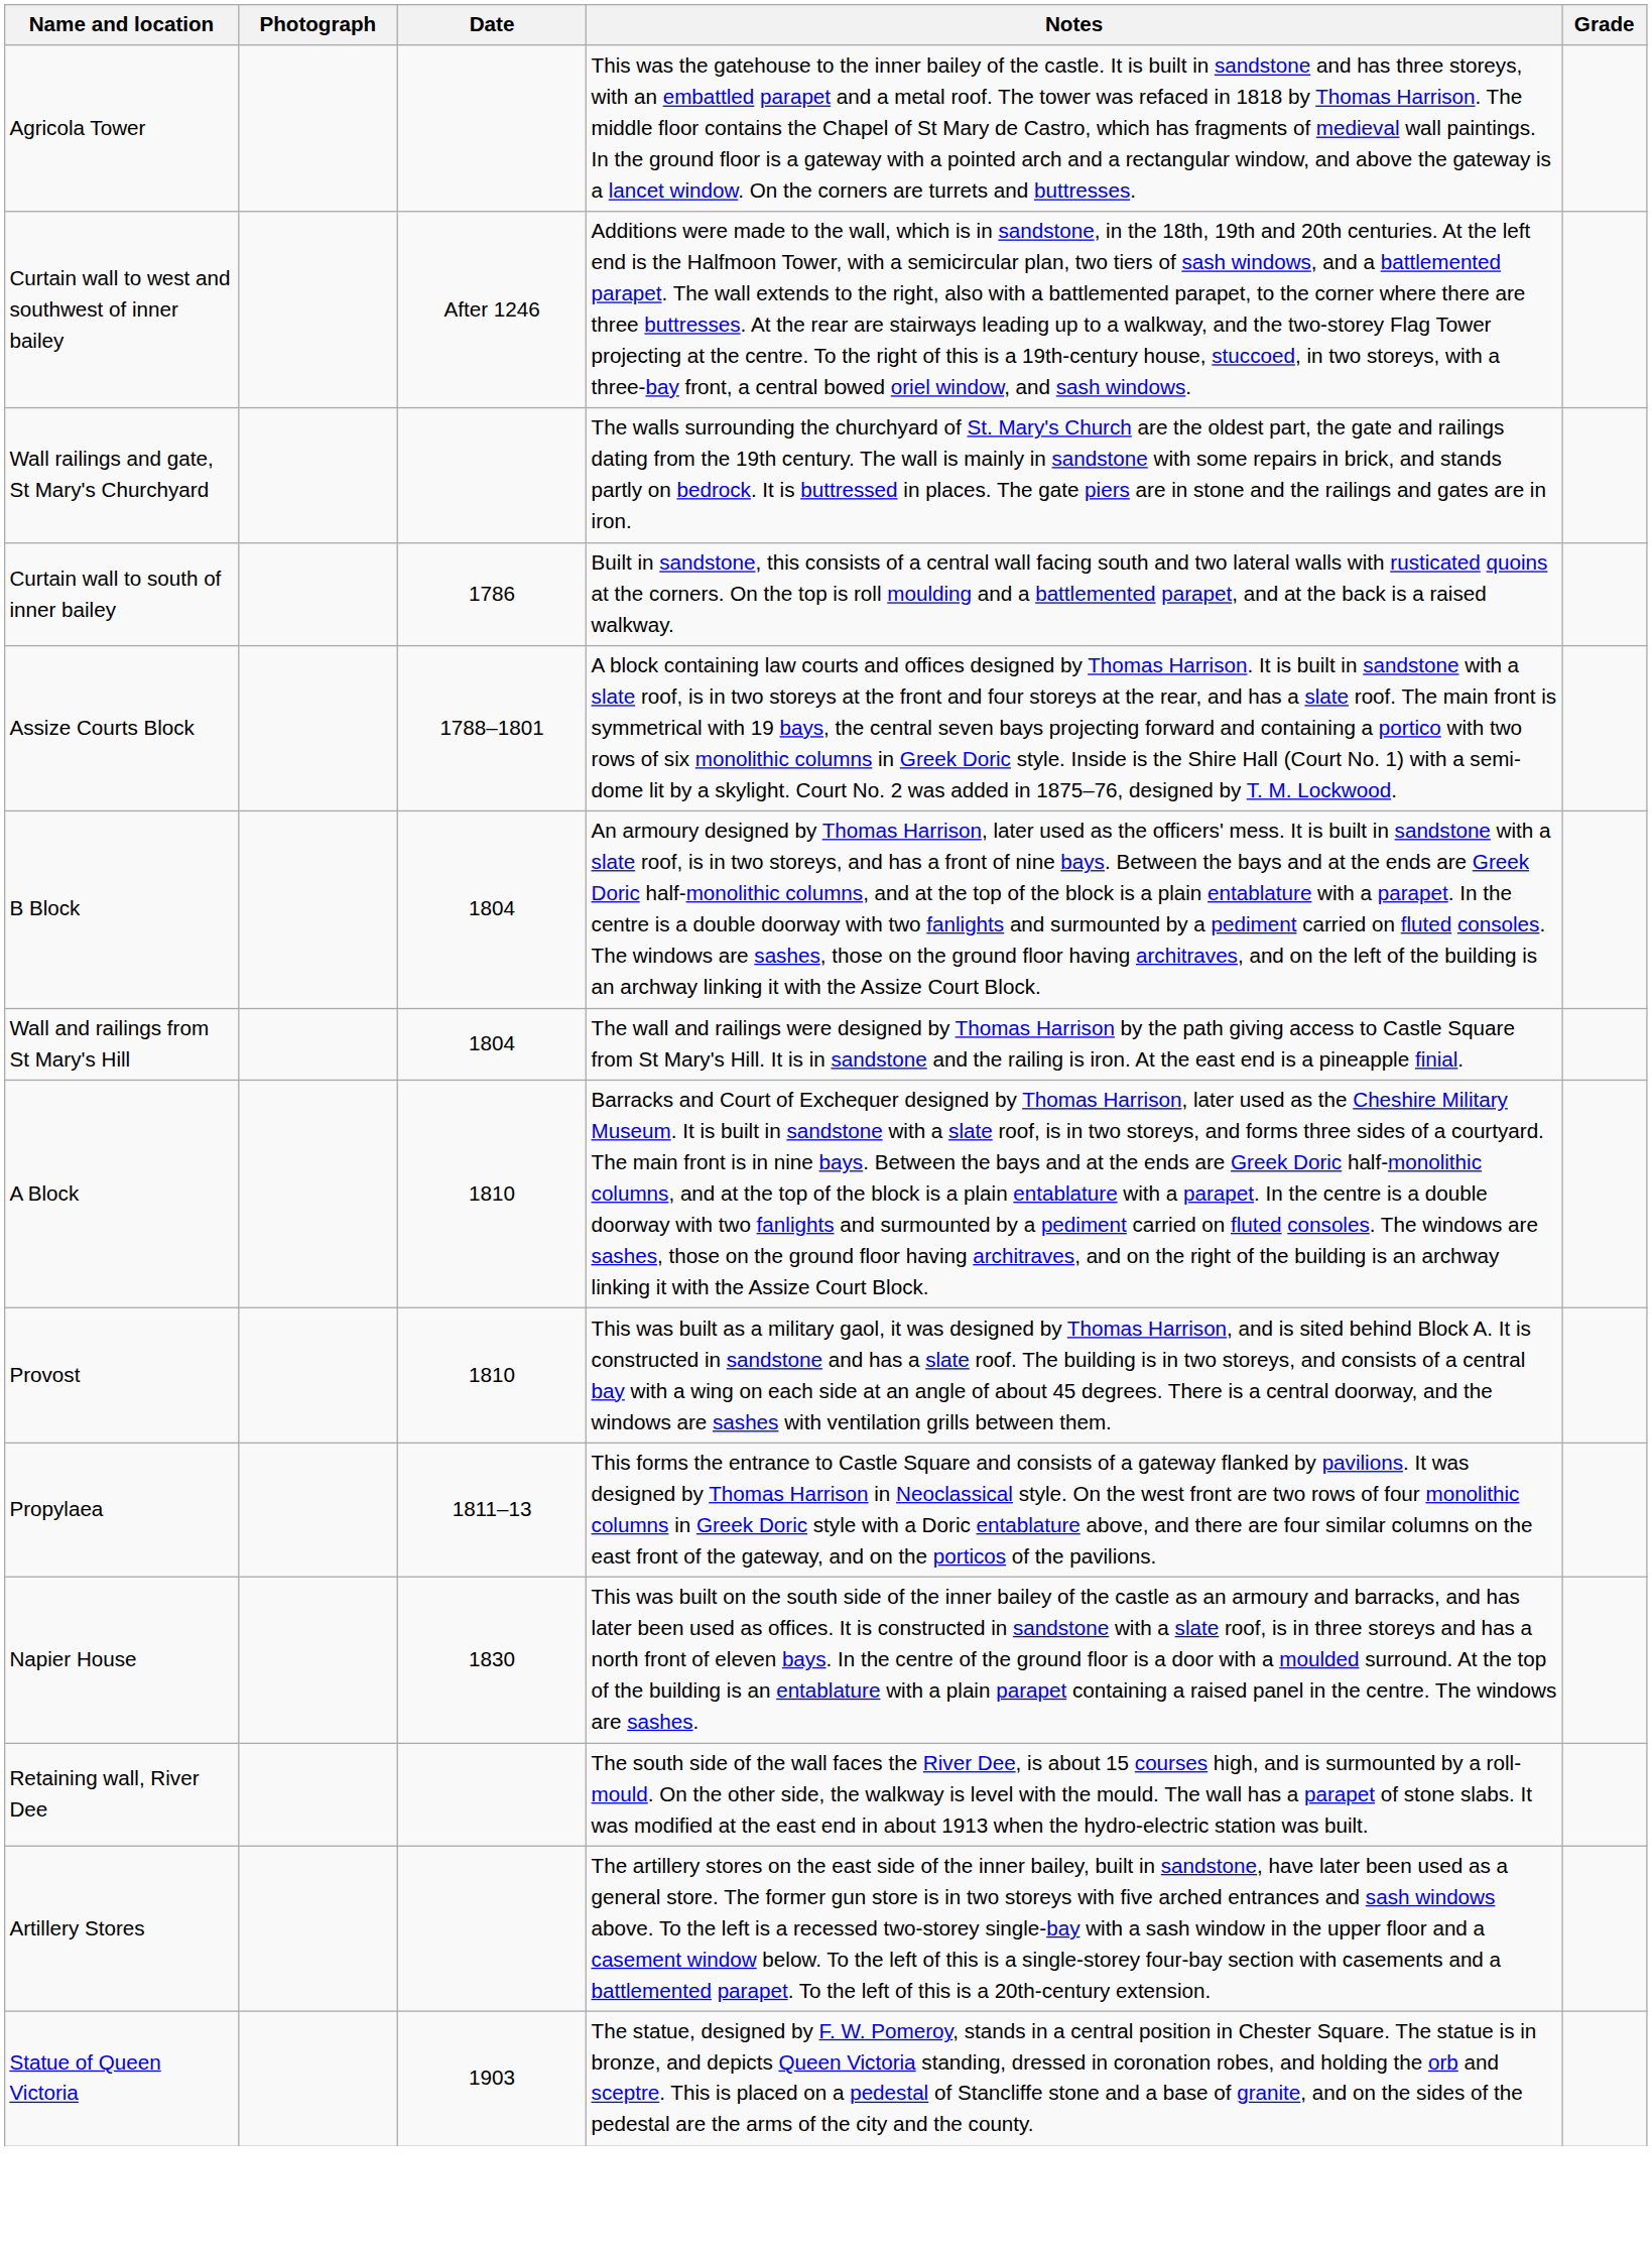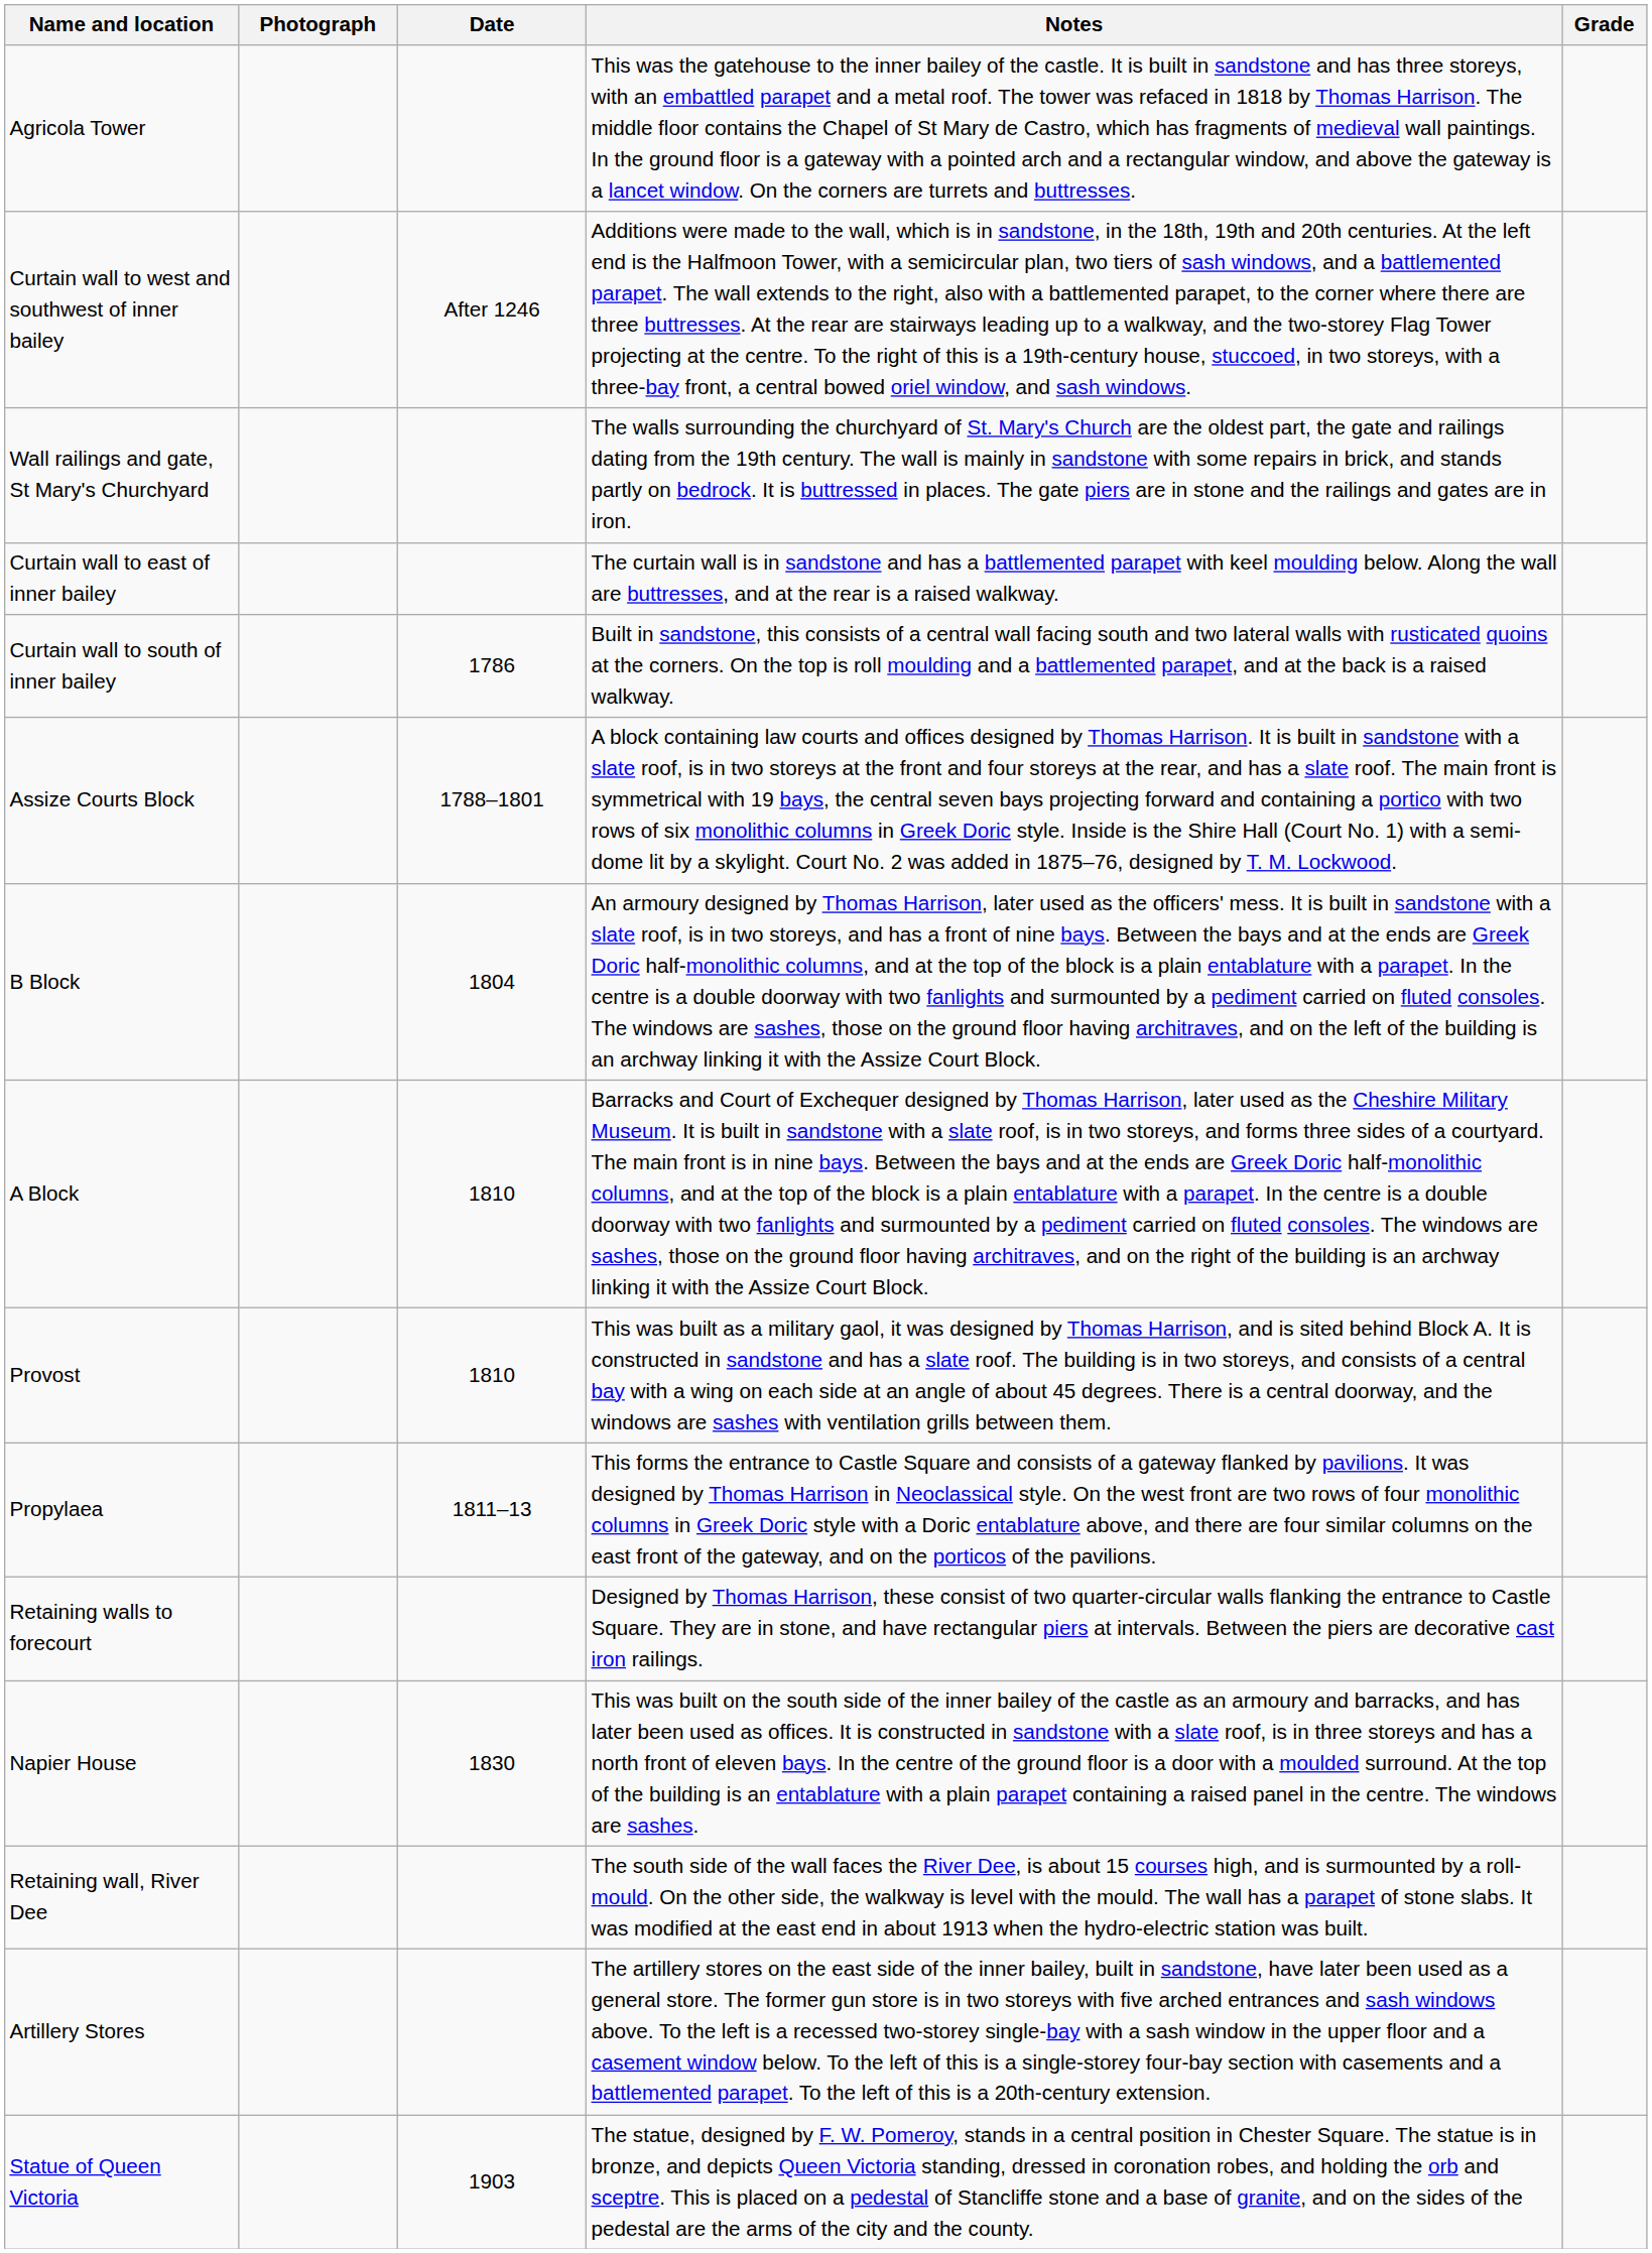+ row: Curtain wall to east of inner bailey | The curtain wall is in sandstone and has a battlemented parapet with keel moulding below. Along the wall are buttresses, and at the rear is a raised walkway.
- row: Wall and railings from St Mary's Hill | 1804 | The wall and railings were designed by Thomas Harrison by the path giving access to Castle Square from St Mary's Hill. It is in sandstone and the railing is iron. At the east end is a pineapple finial.
+ row: Retaining walls to forecourt | Designed by Thomas Harrison, these consist of two quarter-circular walls flanking the entrance to Castle Square. They are in stone, and have rectangular piers at intervals. Between the piers are decorative cast iron railings.
